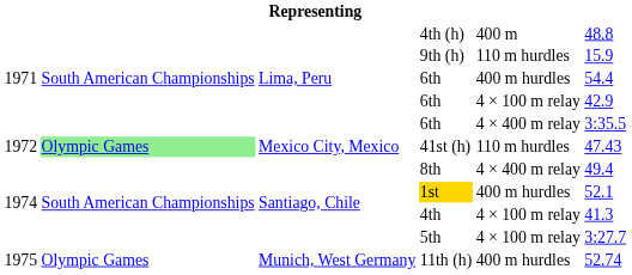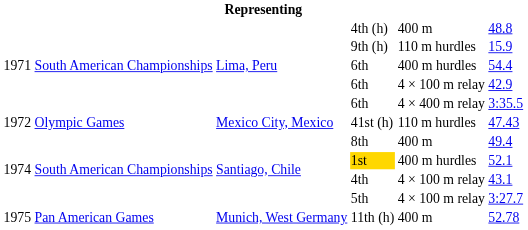41st (h) | column 2: lightgreen background -> no background
8th | column 5: 4 × 400 m relay -> 400 m
4th | column 6: 41.3 -> 43.1
11th (h) | column 2: Olympic Games -> Pan American Games
11th (h) | column 5: 400 m hurdles -> 400 m
11th (h) | column 6: 52.74 -> 52.78
